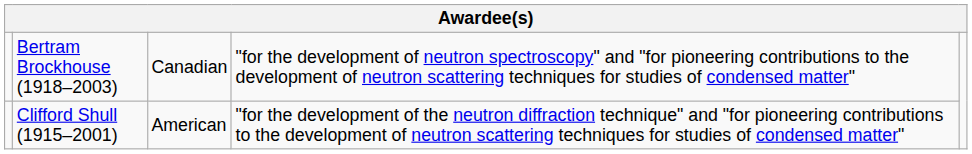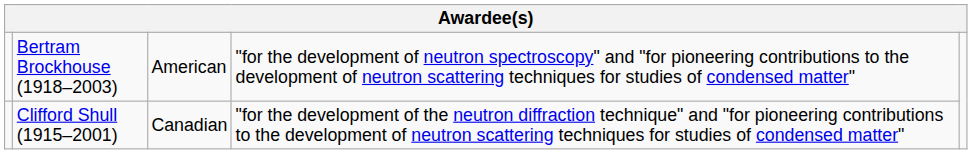Bertram Brockhouse (1918–2003) | column 3: Canadian -> American
Clifford Shull (1915–2001) | column 3: American -> Canadian
